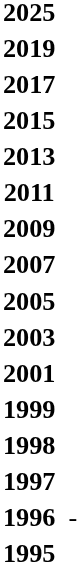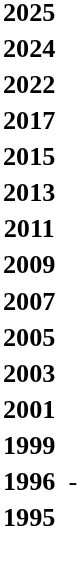+ row: 2024
+ row: 2022
- row: 2019
- row: 1998
- row: 1997
